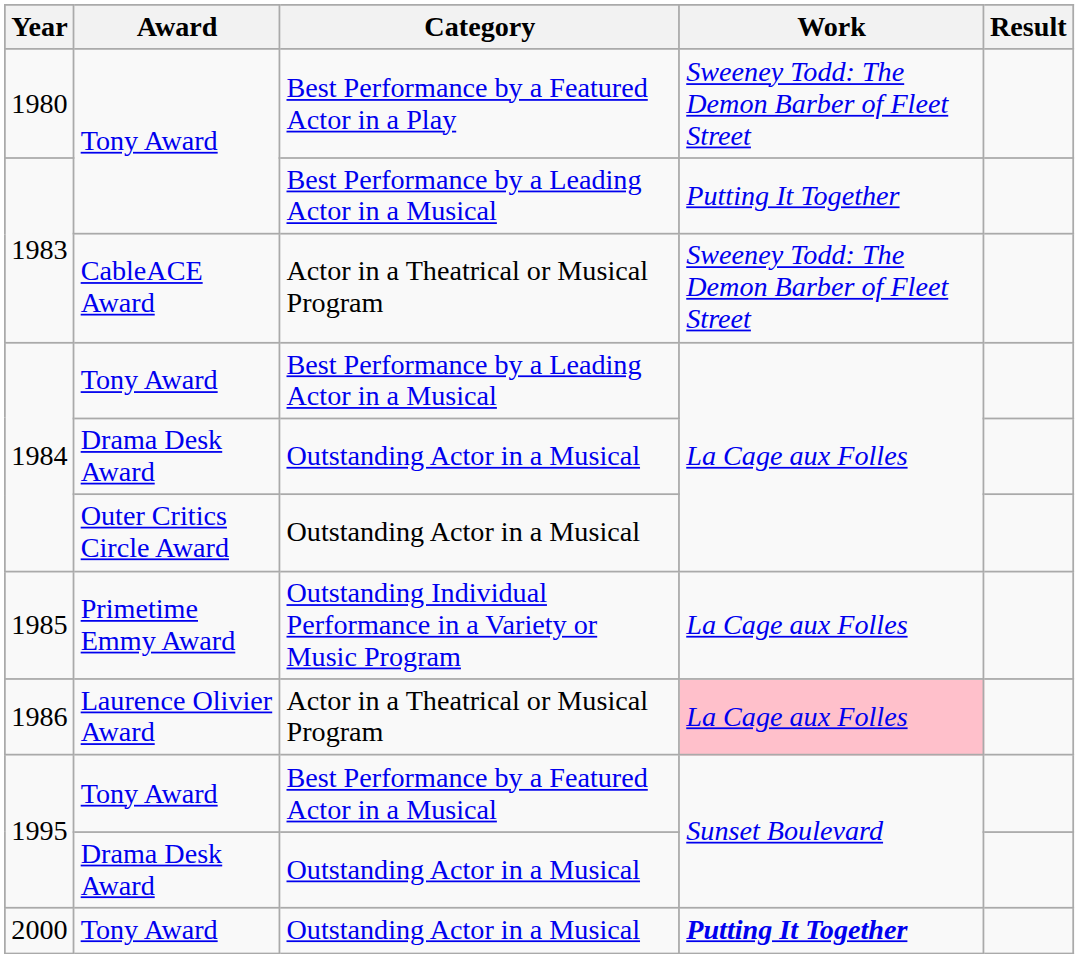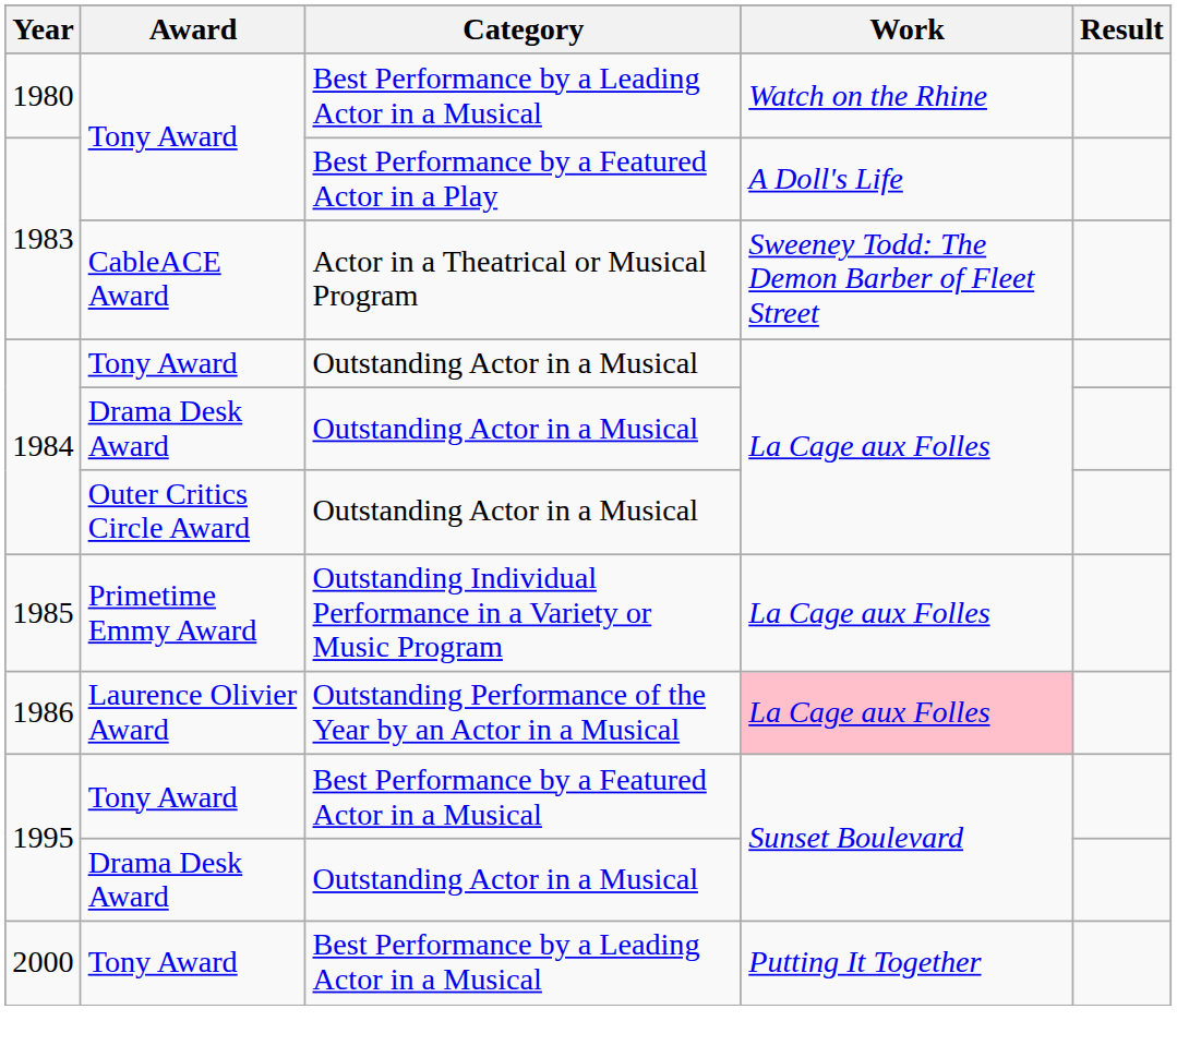1980 | Category: Best Performance by a Featured Actor in a Play -> Best Performance by a Leading Actor in a Musical
1980 | Work: Sweeney Todd: The Demon Barber of Fleet Street -> Watch on the Rhine
1983 / Tony Award | Category: Best Performance by a Leading Actor in a Musical -> Best Performance by a Featured Actor in a Play
1983 / Tony Award | Work: Putting It Together -> A Doll's Life
1984 / Tony Award | Category: Best Performance by a Leading Actor in a Musical -> Outstanding Actor in a Musical
1986 | Category: Actor in a Theatrical or Musical Program -> Outstanding Performance of the Year by an Actor in a Musical
2000 | Category: Outstanding Actor in a Musical -> Best Performance by a Leading Actor in a Musical
2000 | Work: bold -> normal
